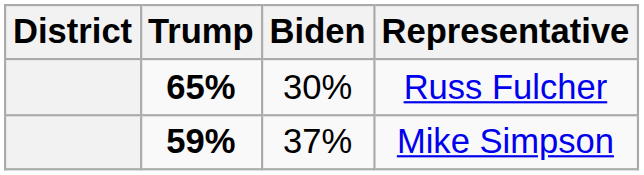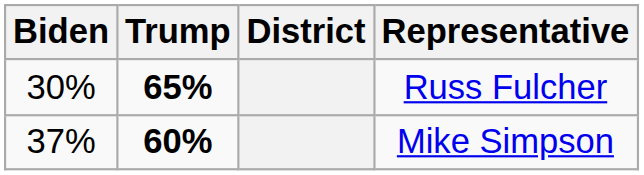columns swapped: District <-> Biden
Mike Simpson | Trump: 59% -> 60%
